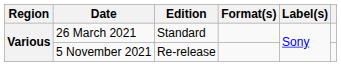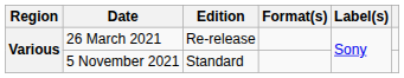26 March 2021 | Edition: Standard -> Re-release
5 November 2021 | Edition: Re-release -> Standard
